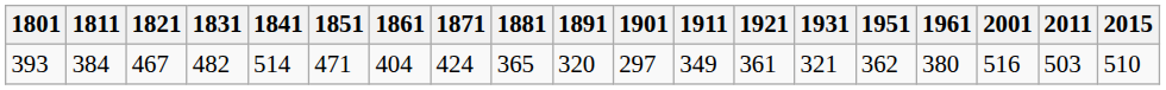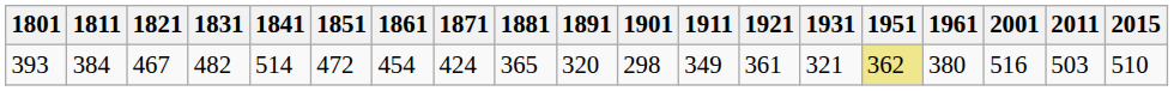393 | 1851: 471 -> 472
393 | 1861: 404 -> 454
393 | 1901: 297 -> 298
393 | 1951: no background -> khaki background
